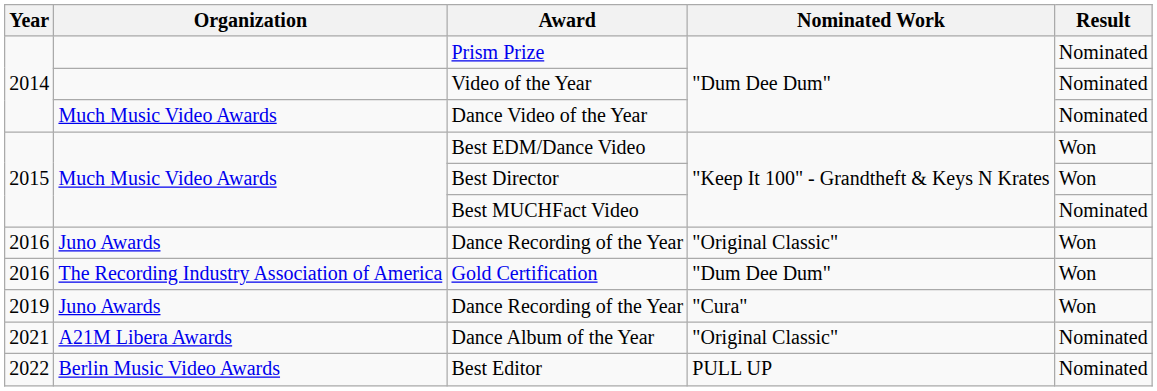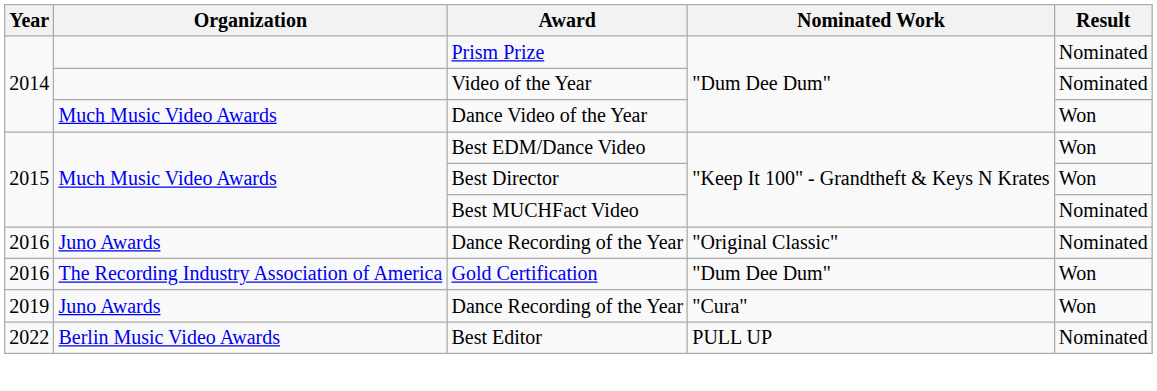Dance Video of the Year | Result: Nominated -> Won
2016 / Dance Recording of the Year | Result: Won -> Nominated
- row: 2021 | A21M Libera Awards | Dance Album of the Year | "Original Classic" | Nominated
